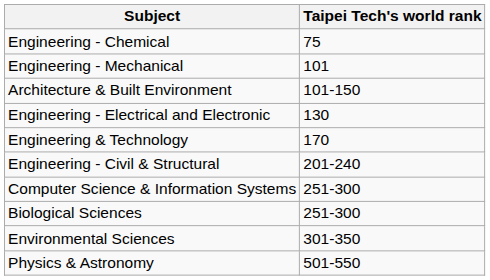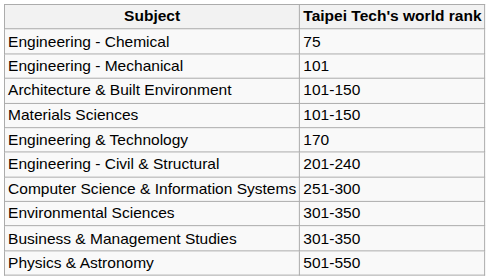+ row: Materials Sciences | 101-150
- row: Engineering - Electrical and Electronic | 130
- row: Biological Sciences | 251-300
+ row: Business & Management Studies | 301-350
